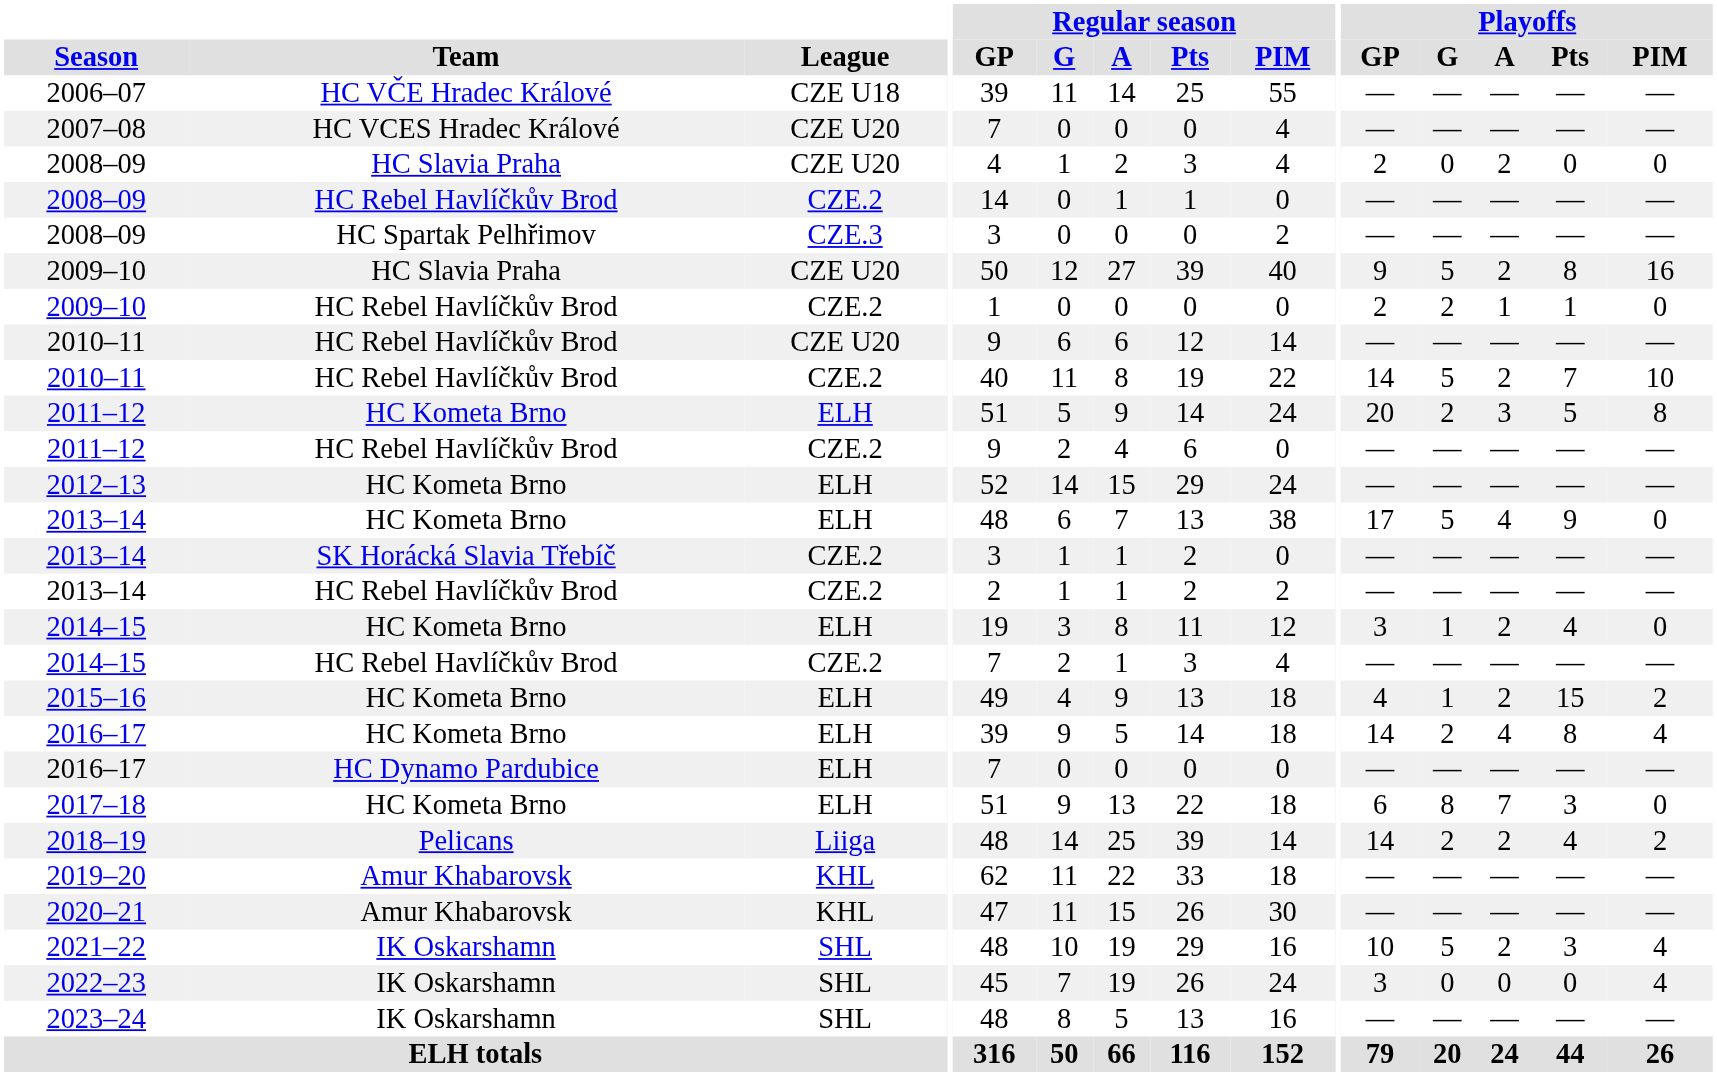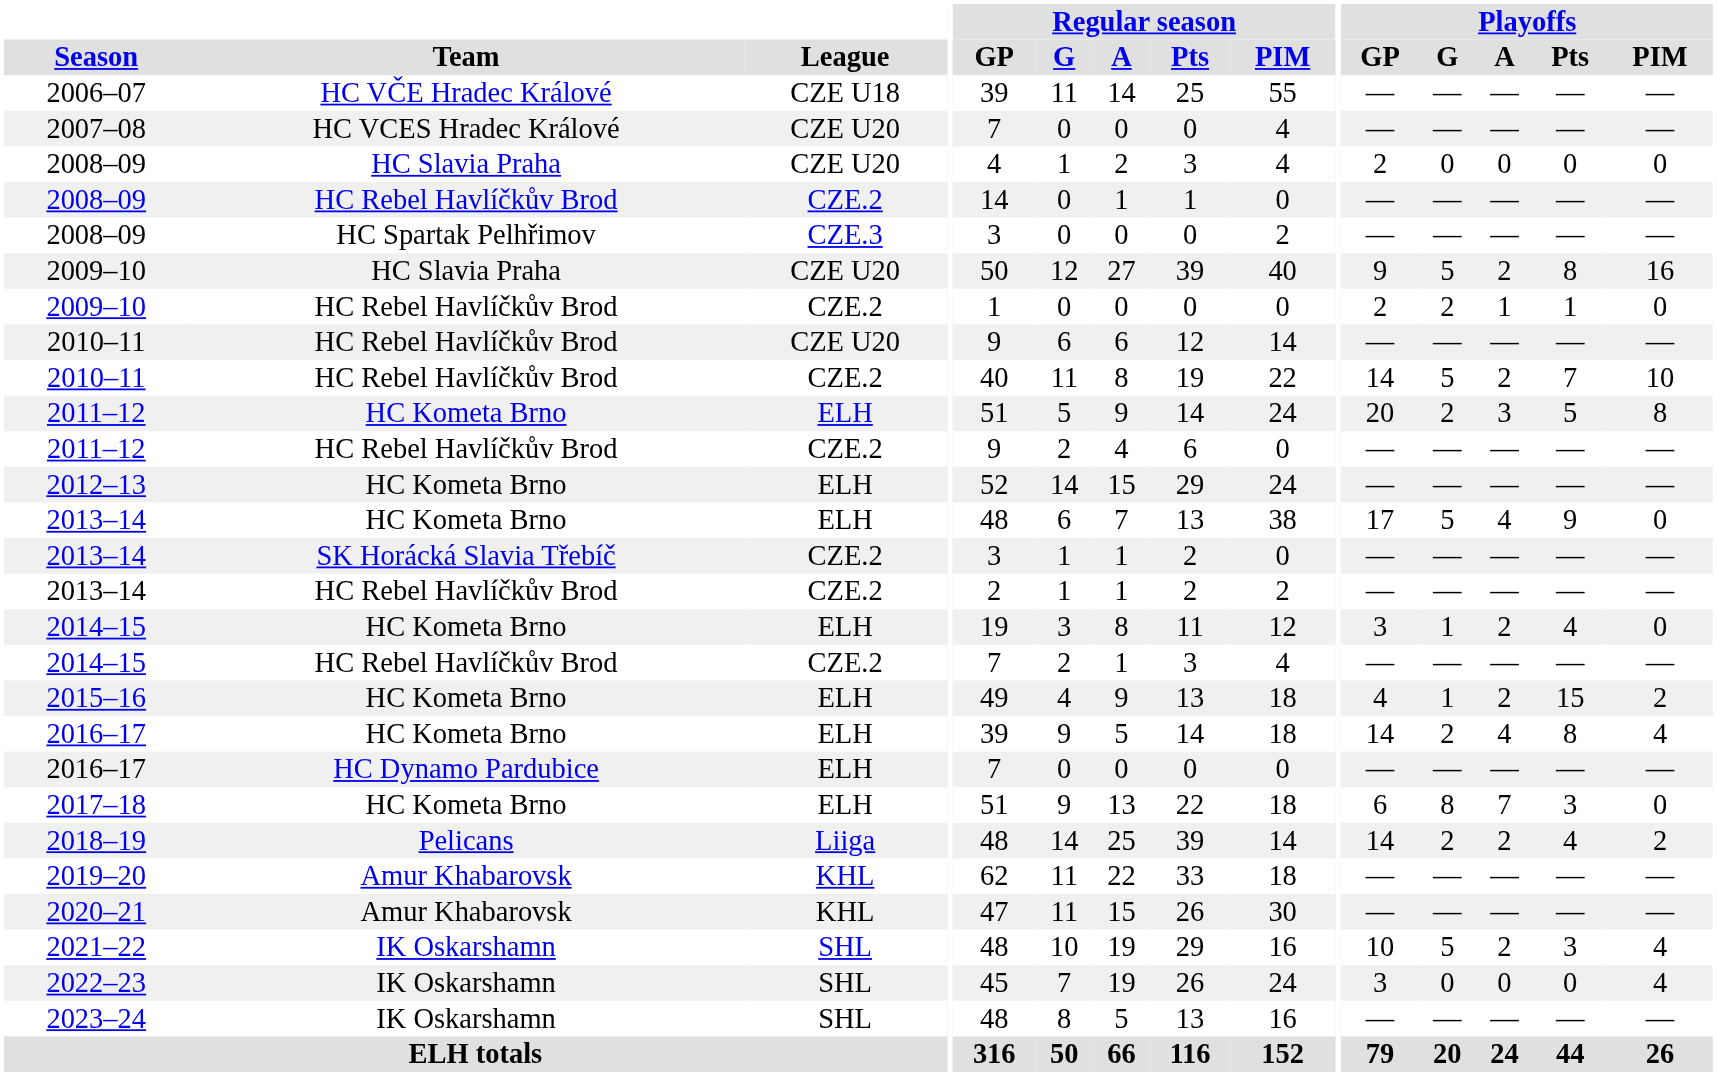2008–09 / HC Slavia Praha | Playoffs / A: 2 -> 0
